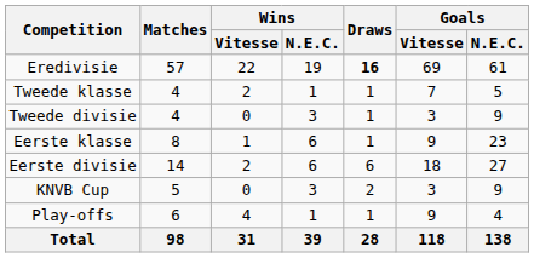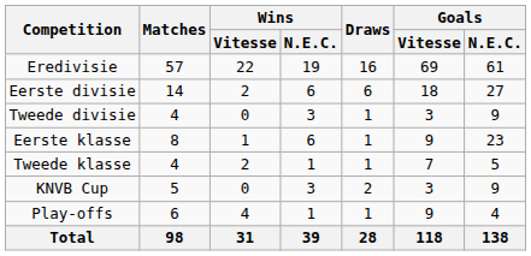Eredivisie | Draws: bold -> normal
rows swapped: Eerste divisie <-> Tweede klasse
